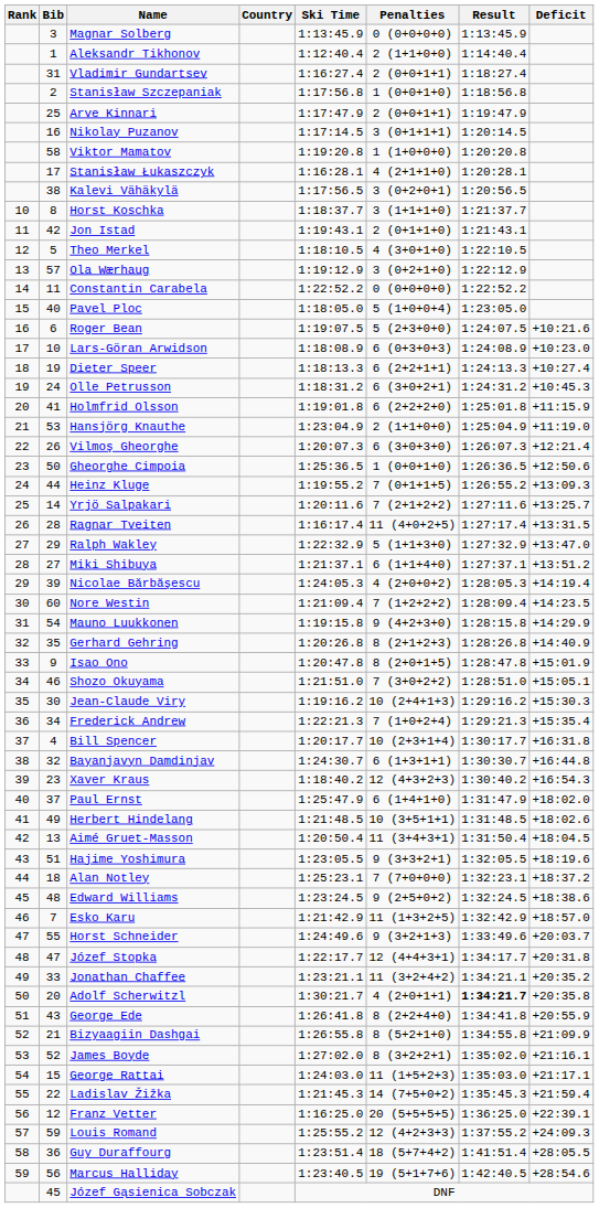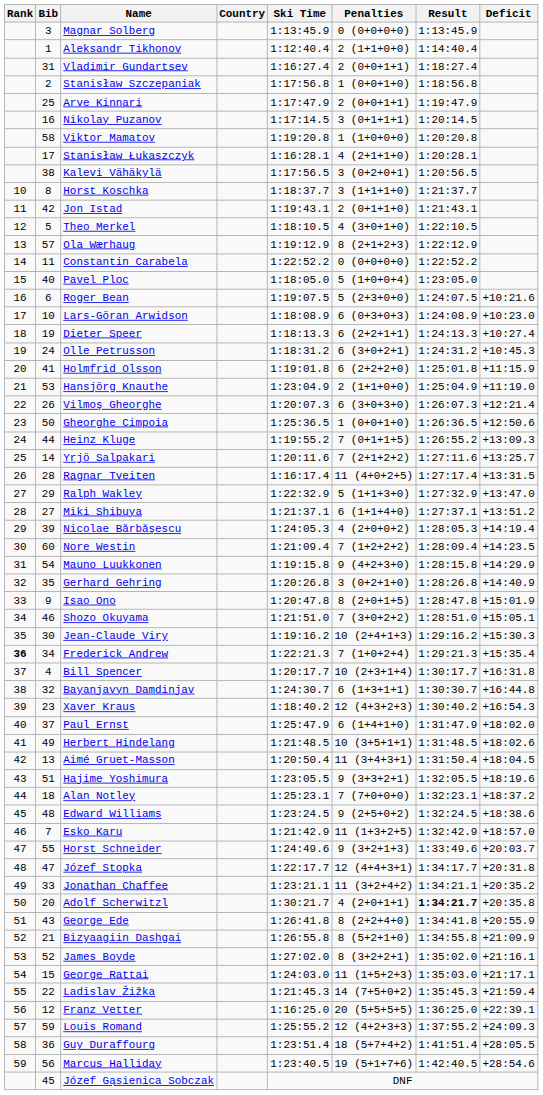Ola Wærhaug | Penalties: 3 (0+2+1+0) -> 8 (2+1+2+3)
Gerhard Gehring | Penalties: 8 (2+1+2+3) -> 3 (0+2+1+0)
Frederick Andrew | Rank: normal -> bold
